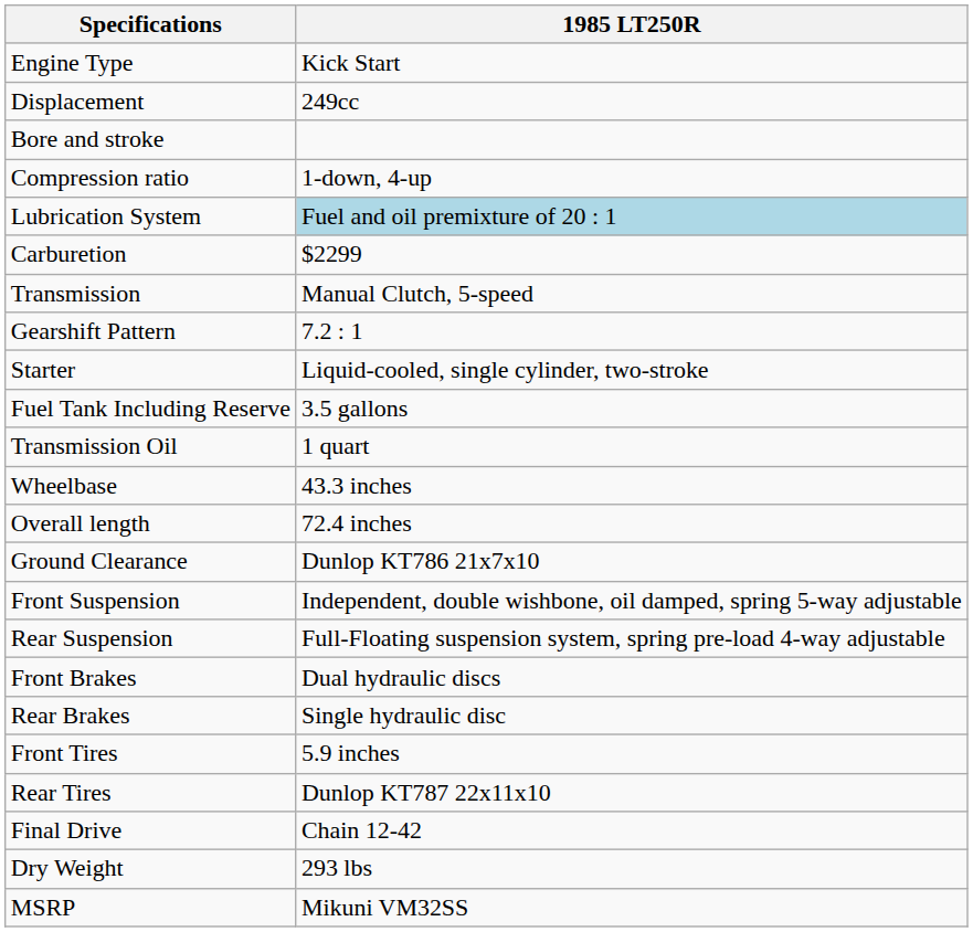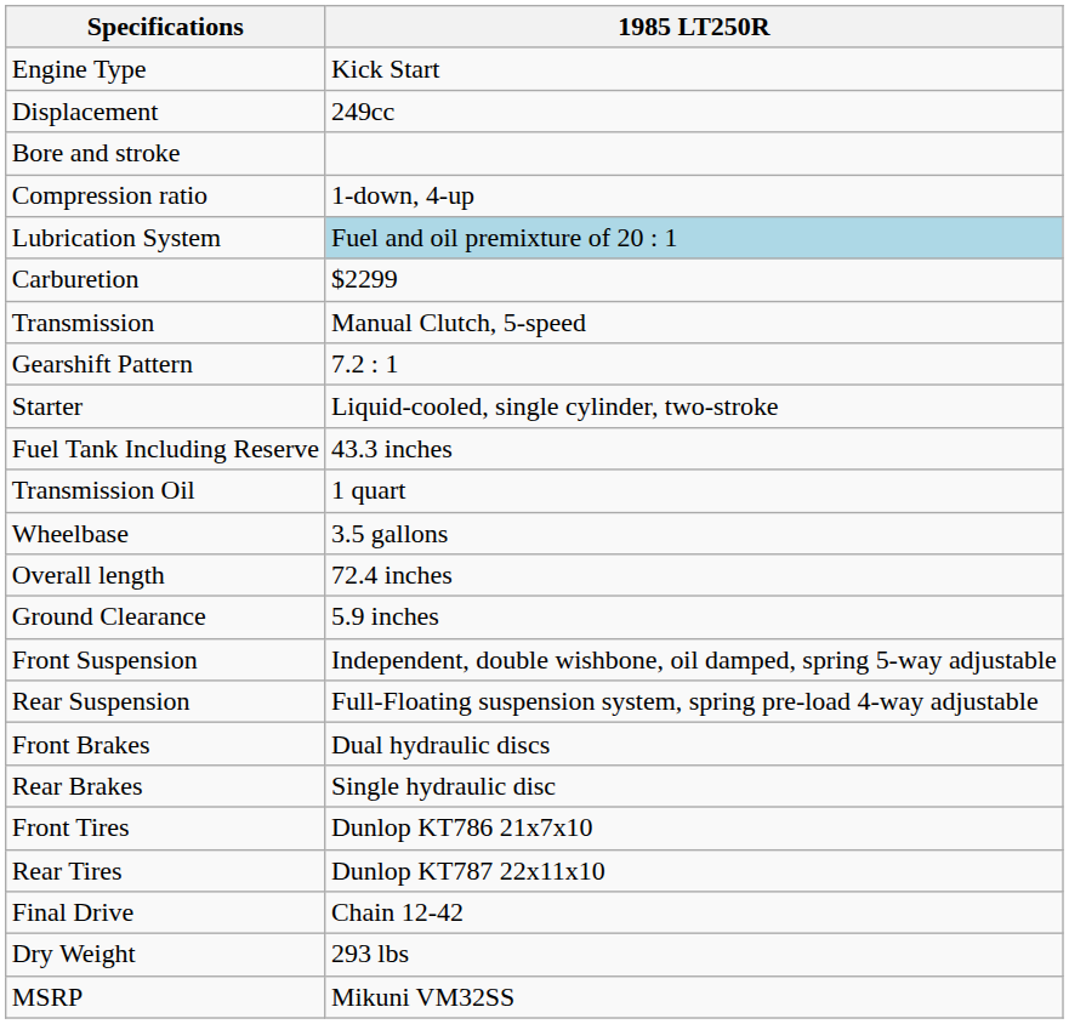Fuel Tank Including Reserve | 1985 LT250R: 3.5 gallons -> 43.3 inches
Wheelbase | 1985 LT250R: 43.3 inches -> 3.5 gallons
Ground Clearance | 1985 LT250R: Dunlop KT786 21x7x10 -> 5.9 inches
Front Tires | 1985 LT250R: 5.9 inches -> Dunlop KT786 21x7x10
